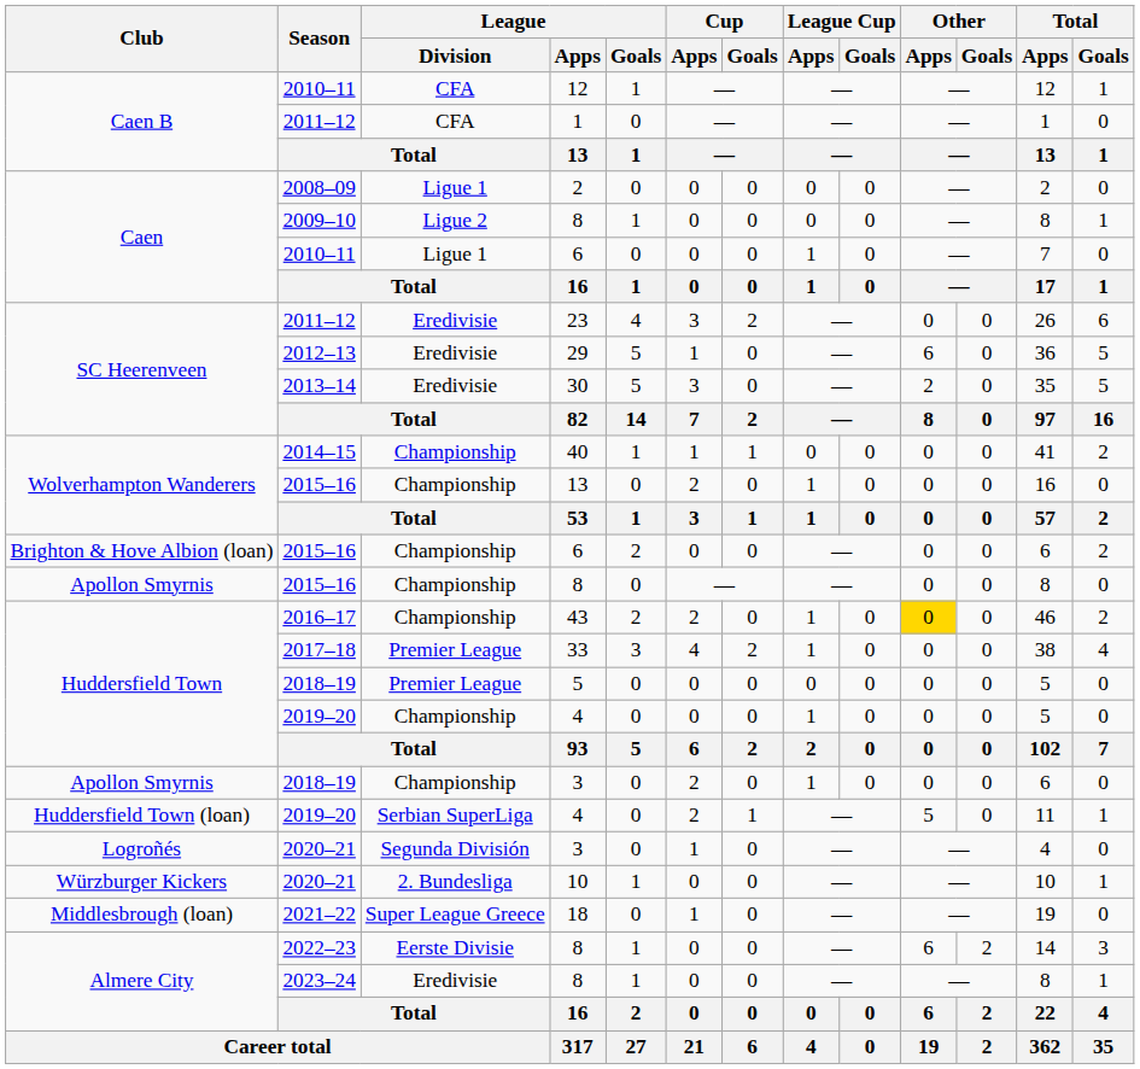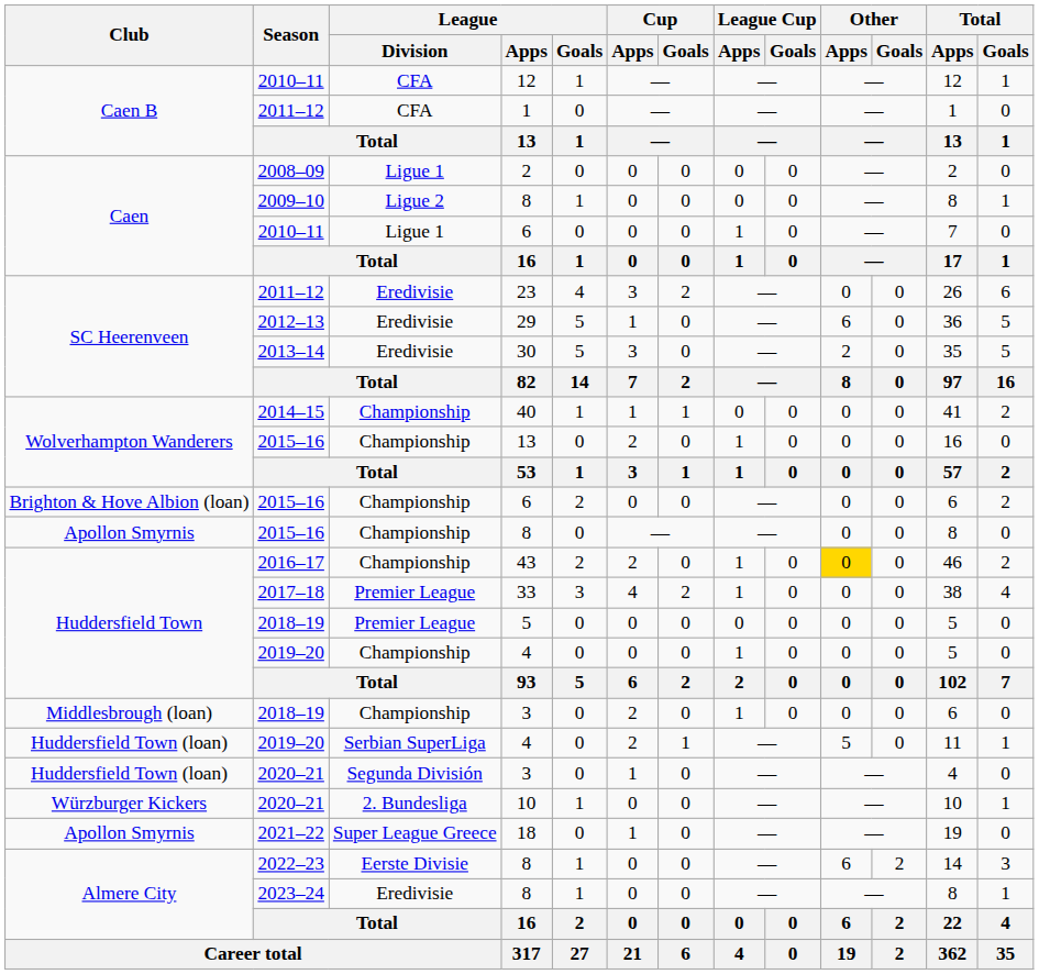Championship / 3 | Club: Apollon Smyrnis -> Middlesbrough (loan)
Segunda División / 3 | Club: Logroñés -> Huddersfield Town (loan)
18 | Club: Middlesbrough (loan) -> Apollon Smyrnis
